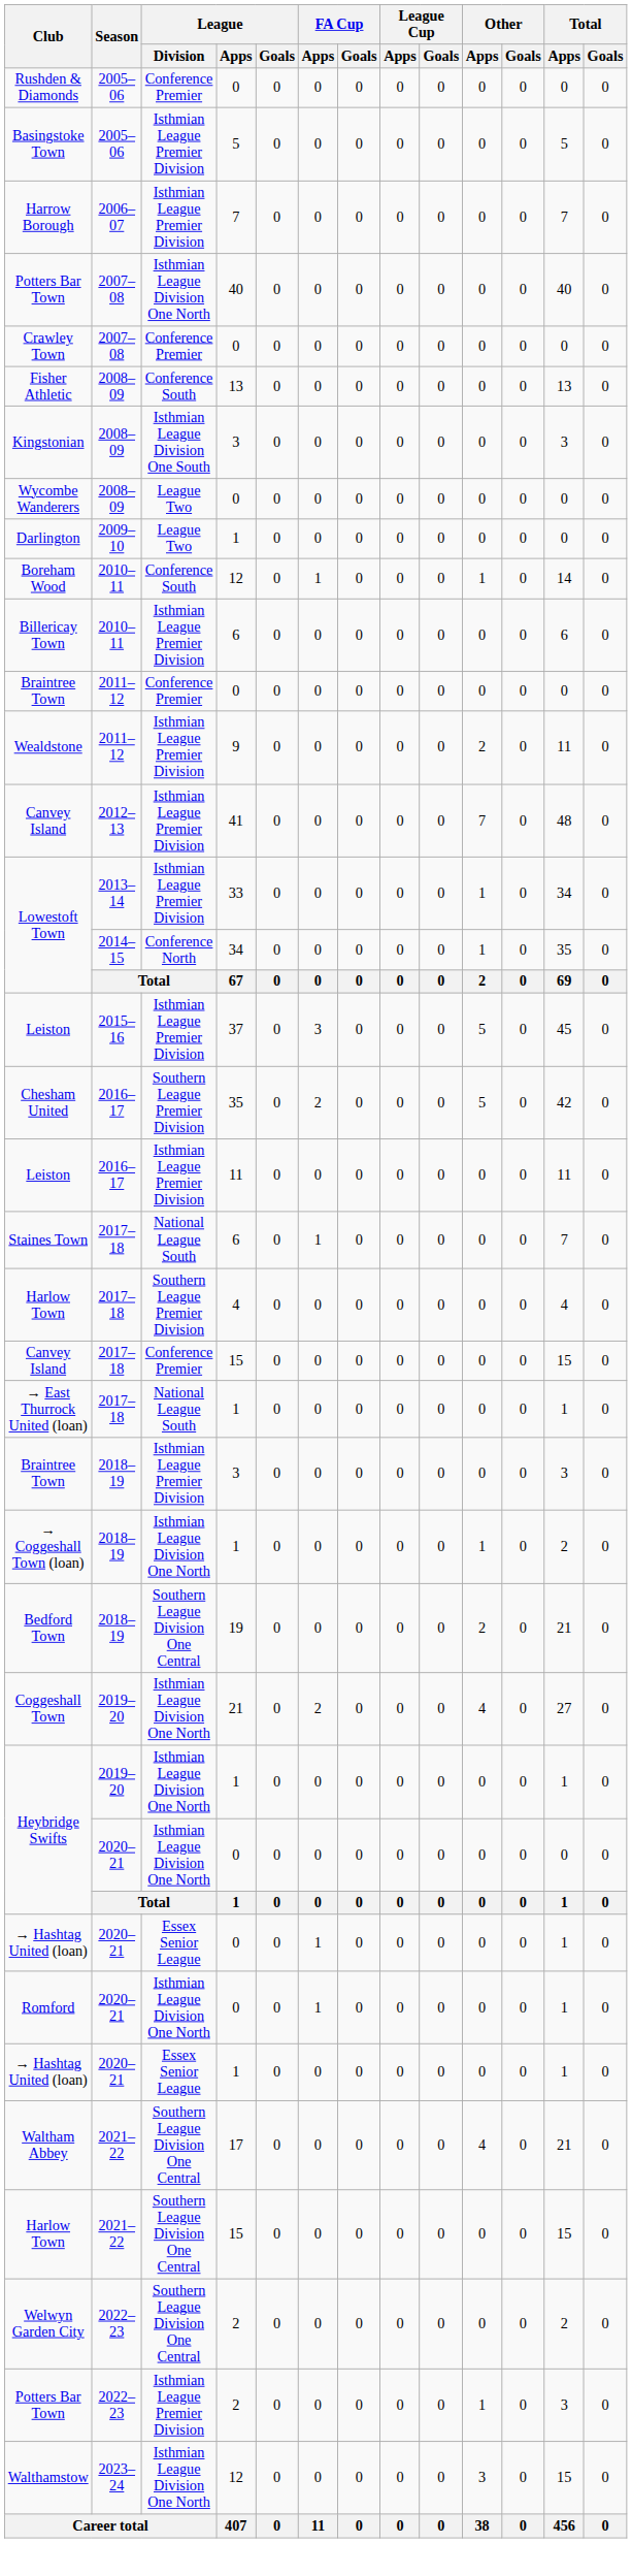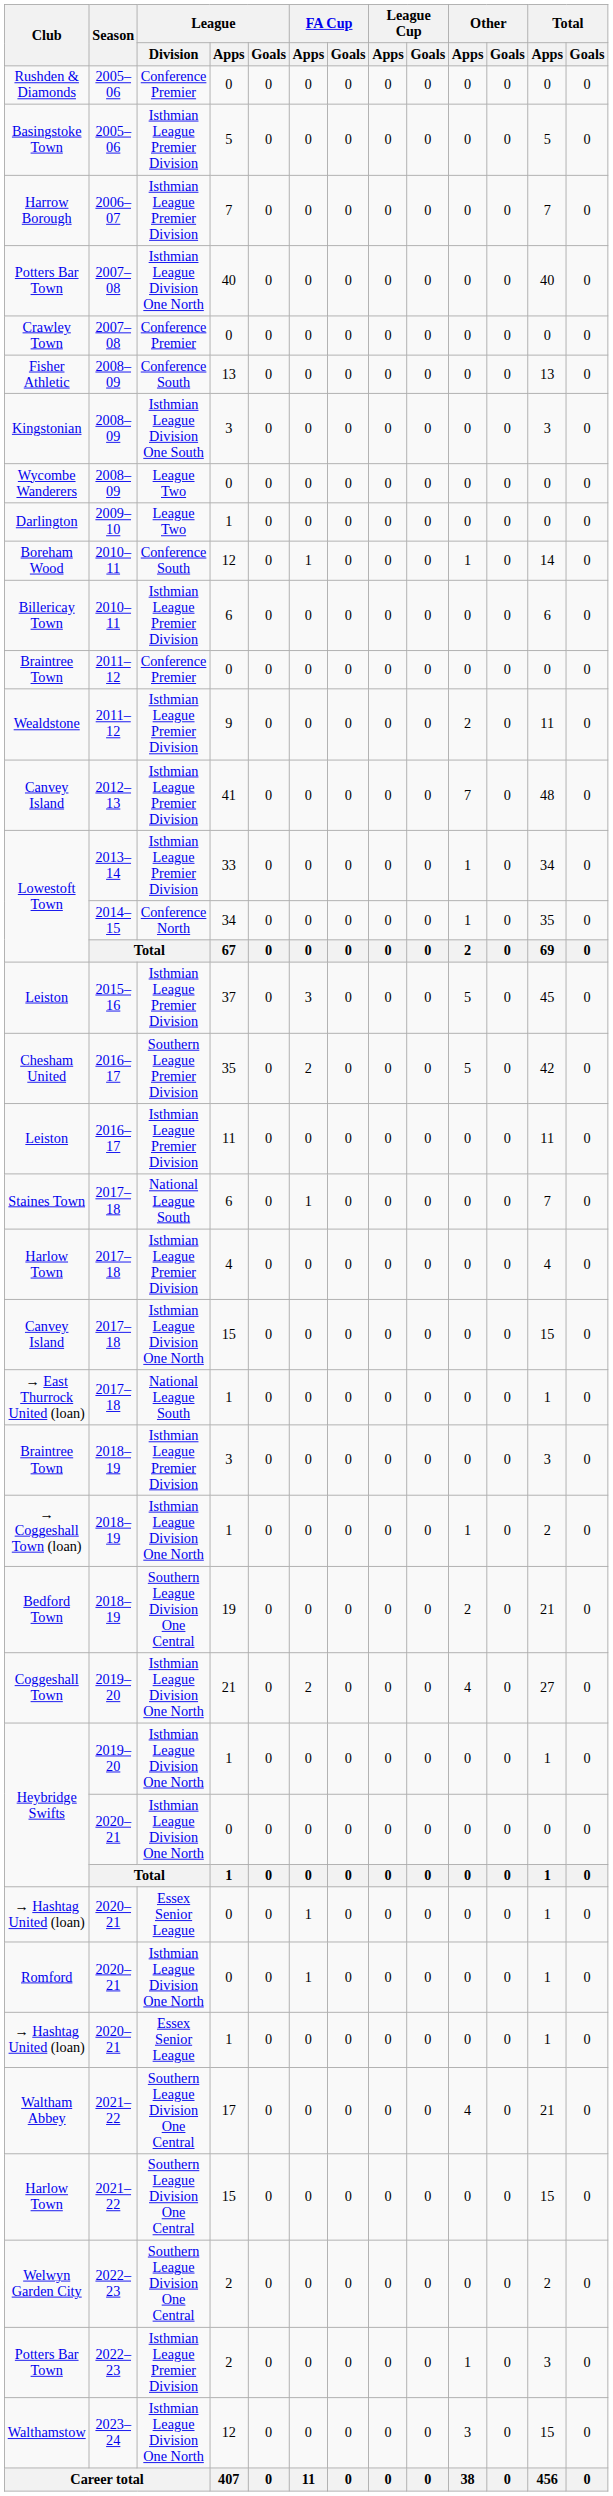Harlow Town / 4 | League / Division: Southern League Premier Division -> Isthmian League Premier Division
Canvey Island / 15 | League / Division: Conference Premier -> Isthmian League Division One North
